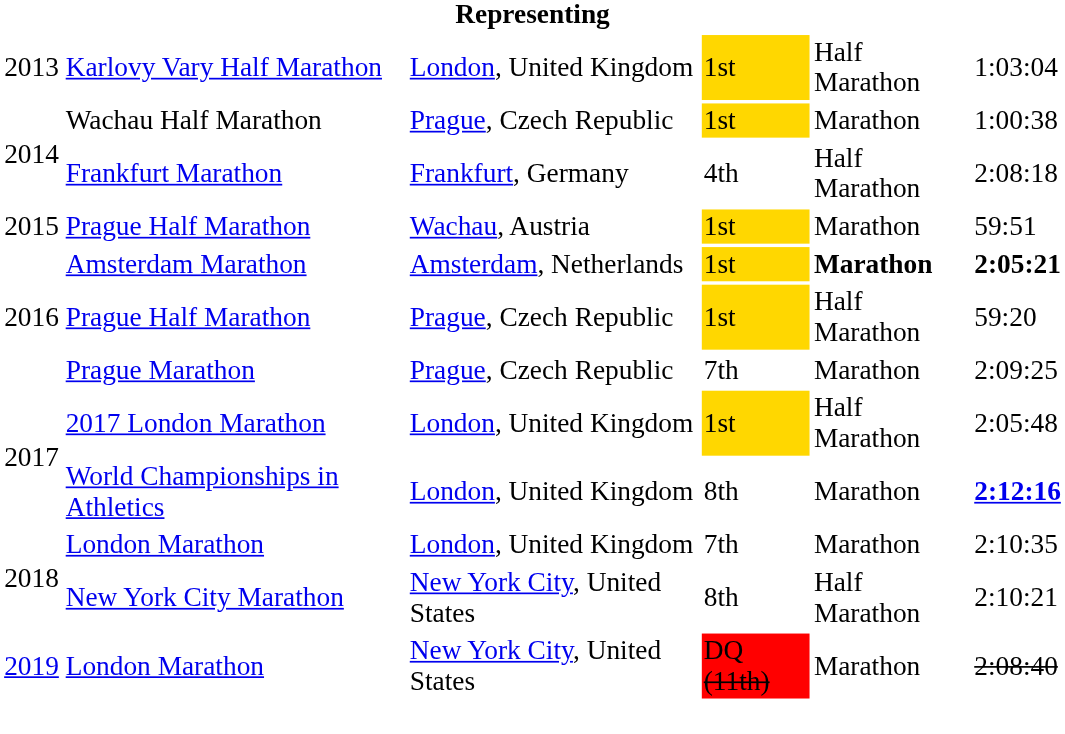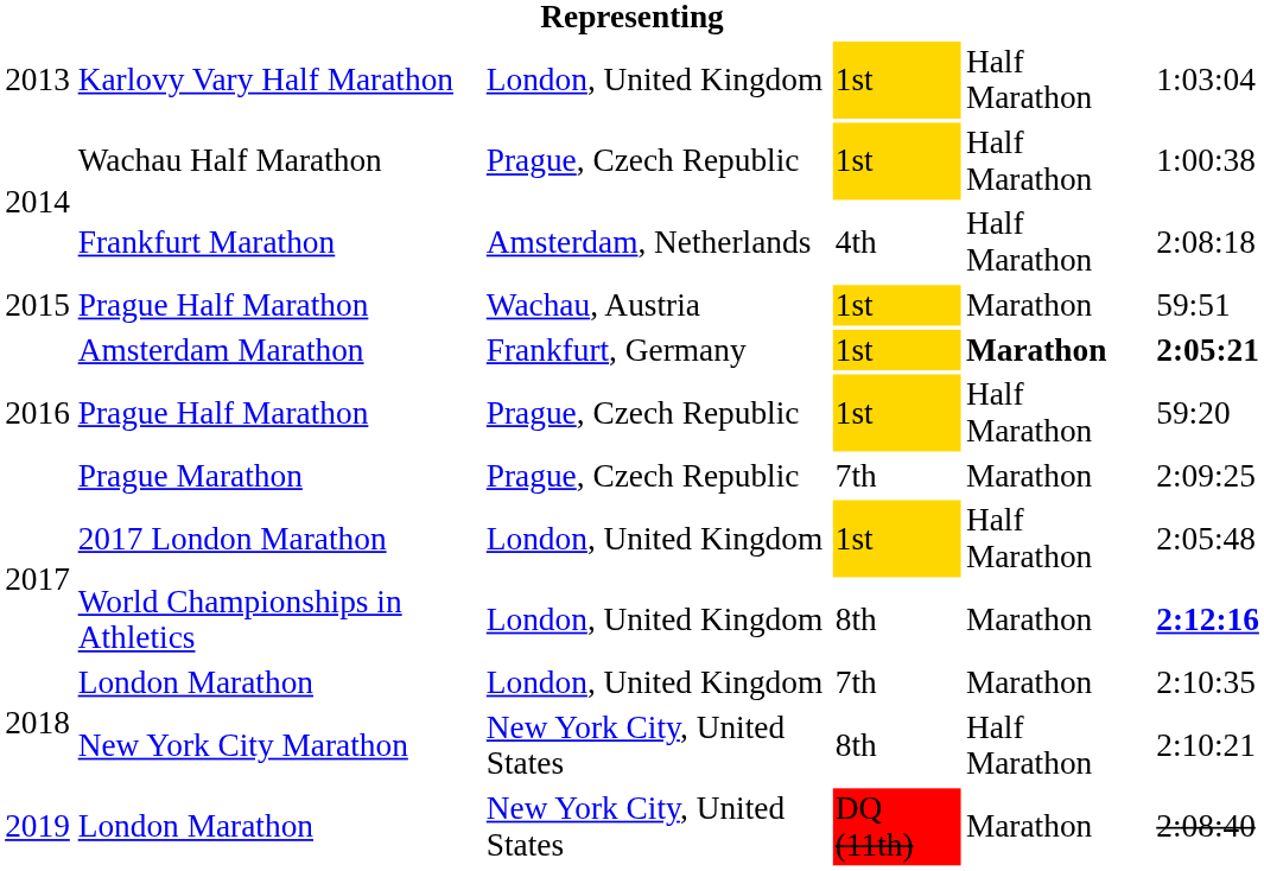Wachau Half Marathon | column 5: Marathon -> Half Marathon
Frankfurt Marathon | column 3: Frankfurt, Germany -> Amsterdam, Netherlands
Amsterdam Marathon | column 3: Amsterdam, Netherlands -> Frankfurt, Germany
